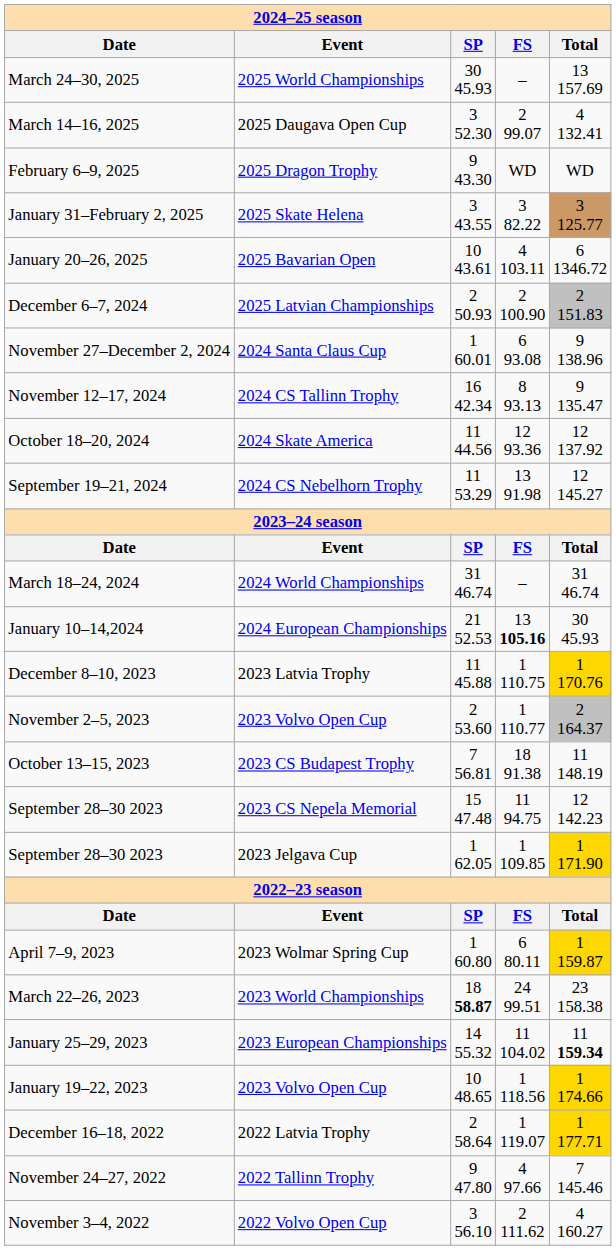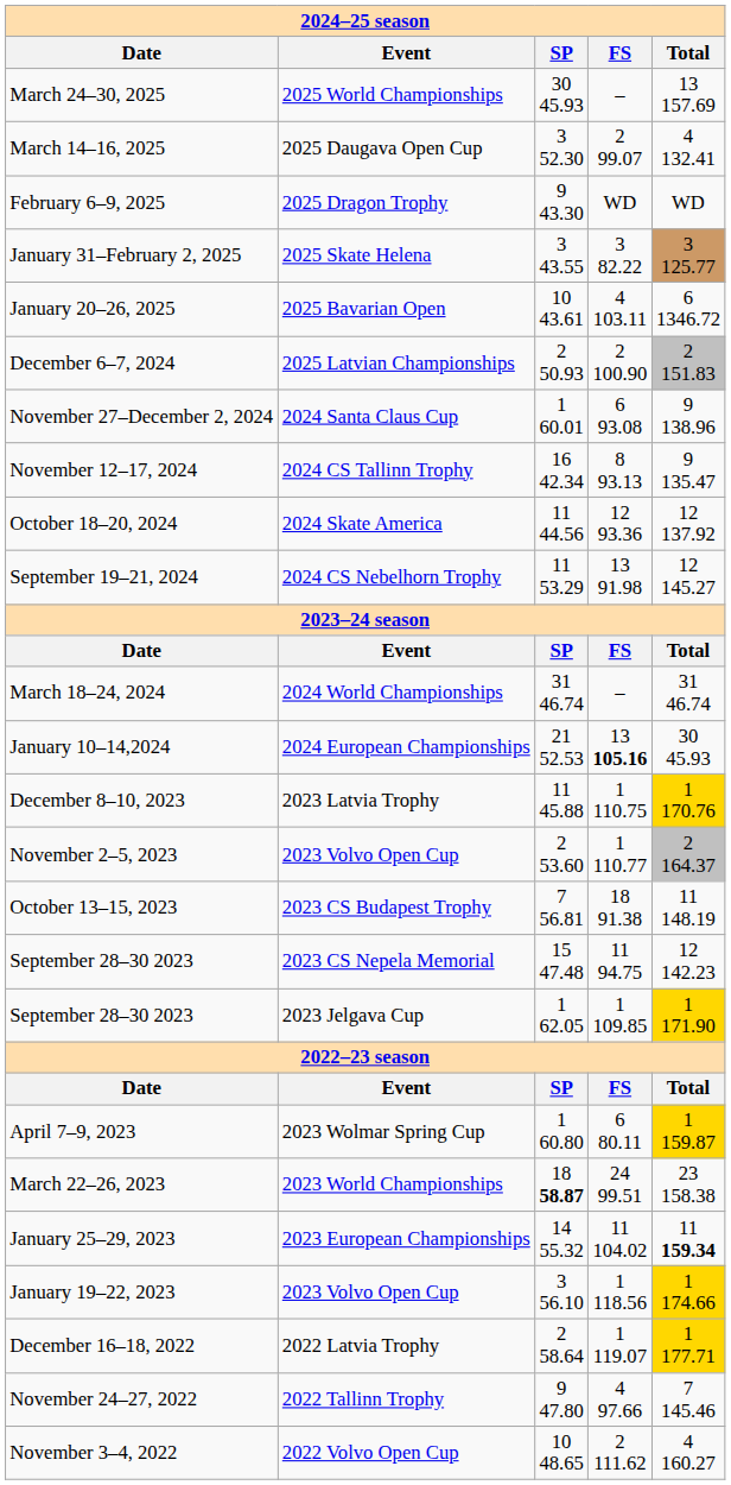January 19–22, 2023 | SP: 10 48.65 -> 3 56.10
November 3–4, 2022 | SP: 3 56.10 -> 10 48.65
